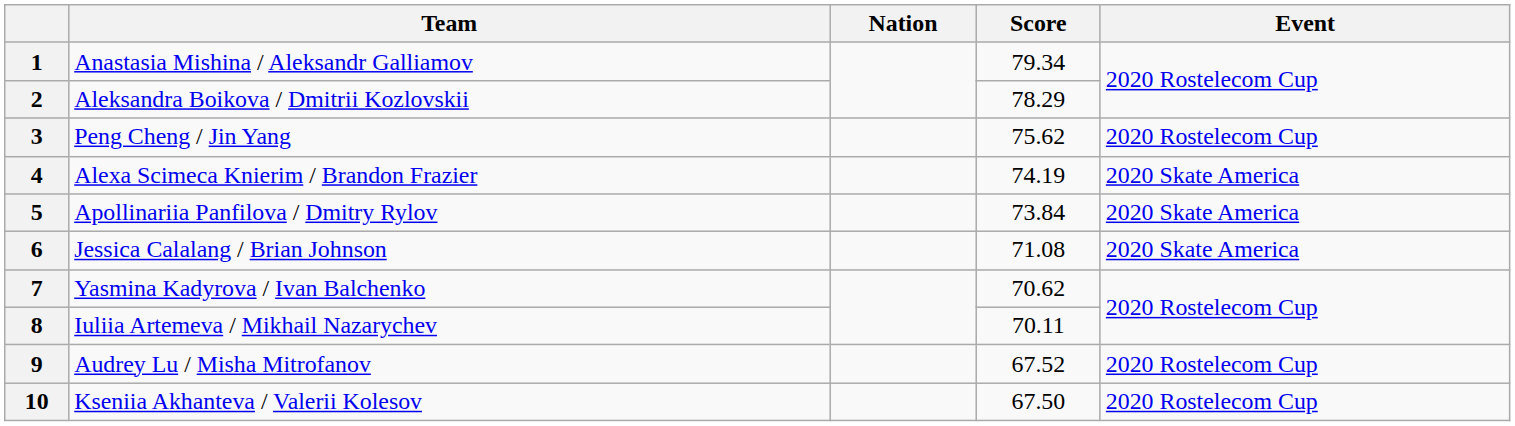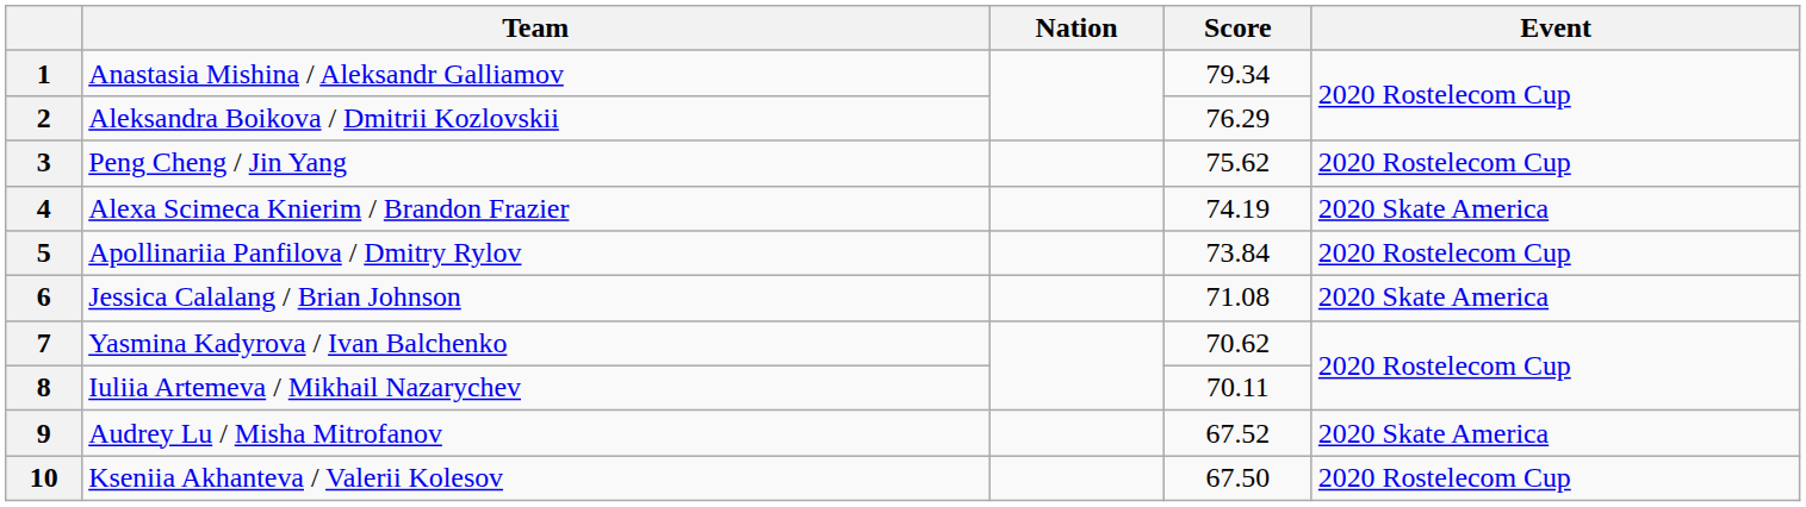2 | Score: 78.29 -> 76.29
5 | Event: 2020 Skate America -> 2020 Rostelecom Cup
9 | Event: 2020 Rostelecom Cup -> 2020 Skate America
